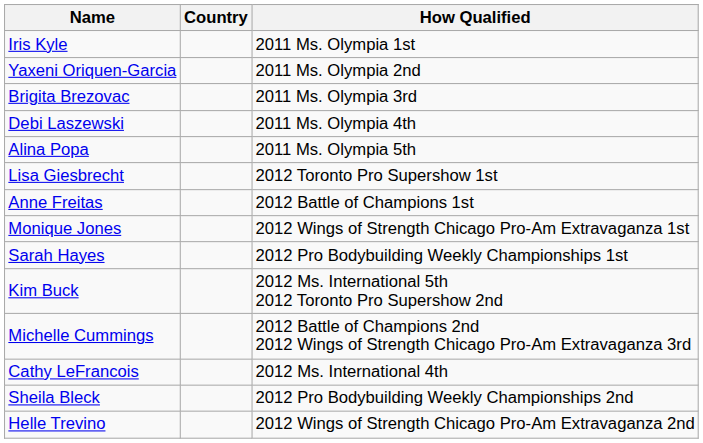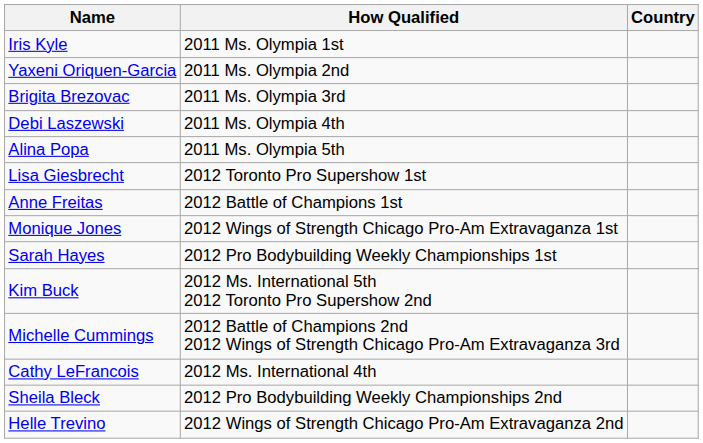columns swapped: Country <-> How Qualified
